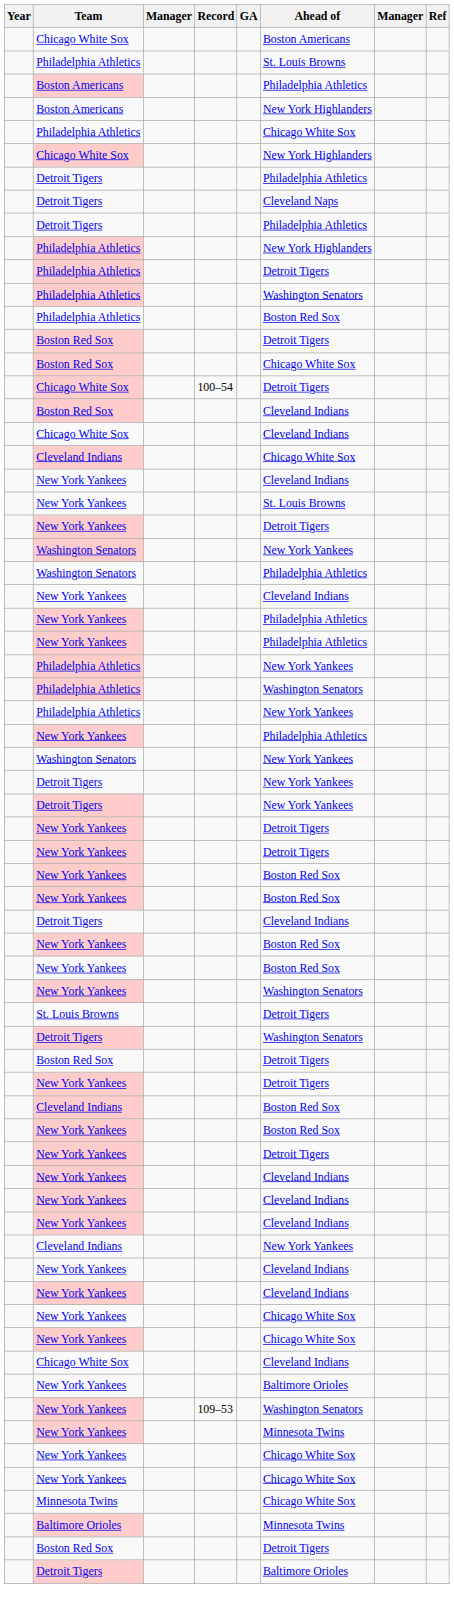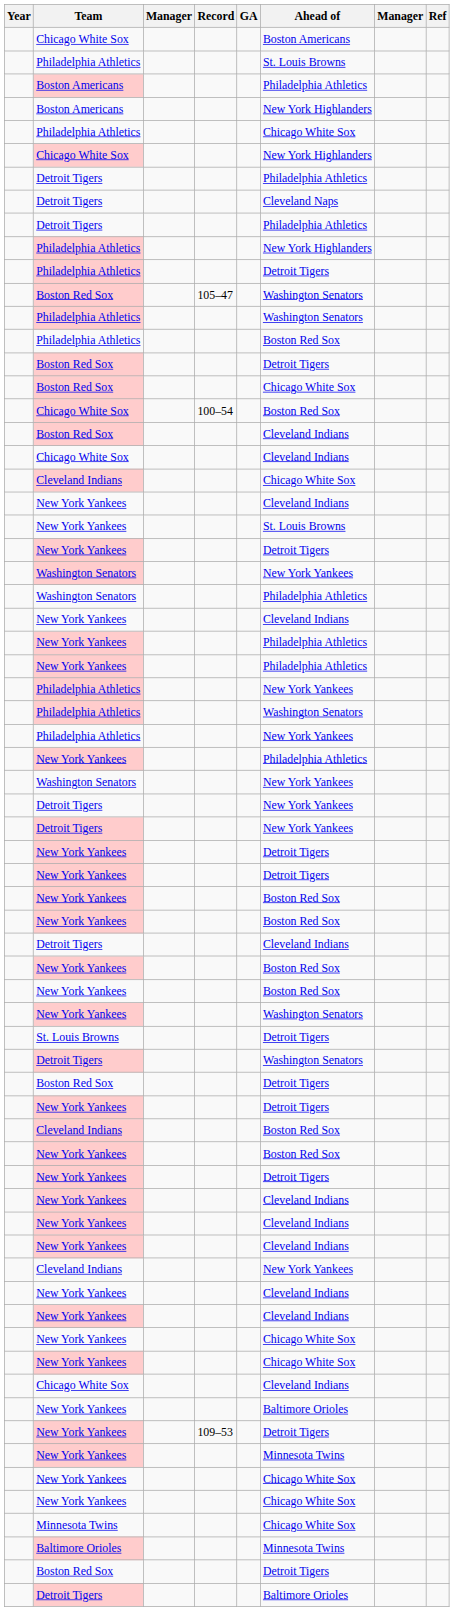+ row: Boston Red Sox | 105–47 | Washington Senators
Chicago White Sox / 100–54 | Ahead of: Detroit Tigers -> Boston Red Sox
New York Yankees / 109–53 | Ahead of: Washington Senators -> Detroit Tigers
